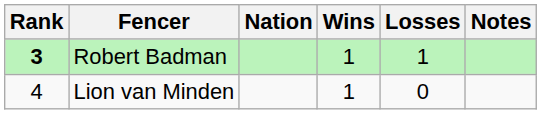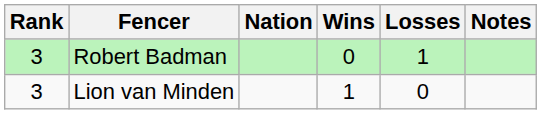Robert Badman | Rank: bold -> normal
Robert Badman | Wins: 1 -> 0
Lion van Minden | Rank: 4 -> 3
